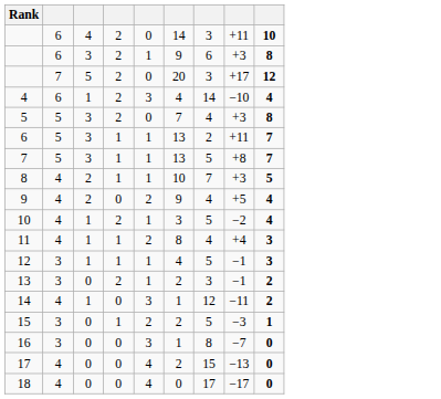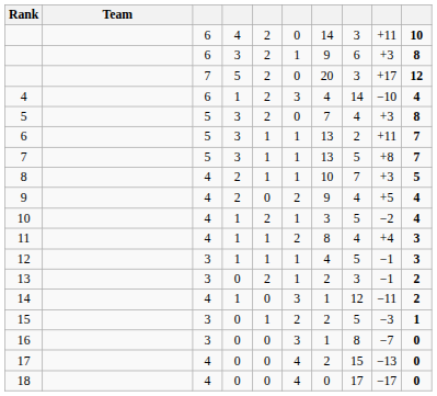+ column: Team
